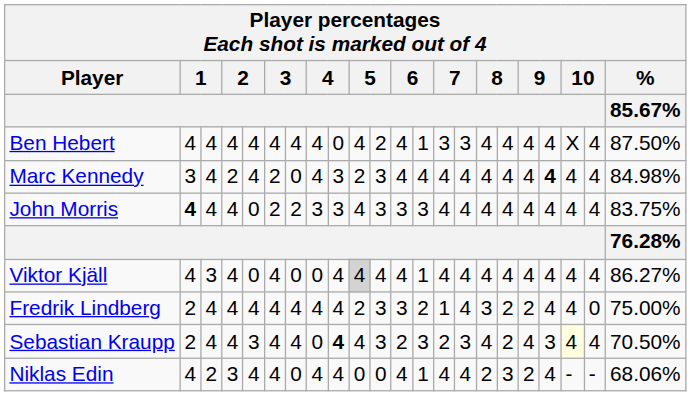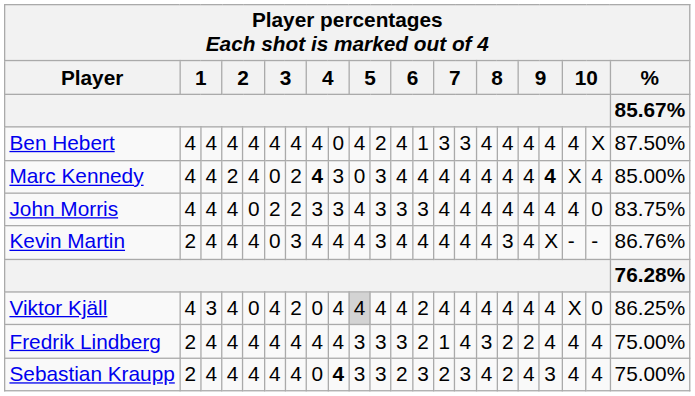Ben Hebert | column 20: X -> 4
Ben Hebert | column 21: 4 -> X
Marc Kennedy | column 2: 3 -> 4
Marc Kennedy | column 6: 2 -> 0
Marc Kennedy | column 7: 0 -> 2
Marc Kennedy | column 8: normal -> bold
Marc Kennedy | column 10: 2 -> 0
Marc Kennedy | column 20: 4 -> X
Marc Kennedy | % / 85.67%: 84.98% -> 85.00%
John Morris | column 2: bold -> normal
John Morris | column 21: 4 -> 0
+ row: Kevin Martin | 2 | 4 | 4 | 4 | 0 | 3 | 4 | 4 | 4 | 3 | 4 | 4 | 4 | 4 | 4 | 3 | 4 | X | - | - | 86.76%
Viktor Kjäll | column 7: 0 -> 2
Viktor Kjäll | column 13: 1 -> 2
Viktor Kjäll | column 20: 4 -> X
Viktor Kjäll | column 21: 4 -> 0
Viktor Kjäll | % / 85.67%: 86.27% -> 86.25%
Fredrik Lindberg | column 10: 2 -> 3
Fredrik Lindberg | column 21: 0 -> 4
Sebastian Kraupp | column 5: 3 -> 4
Sebastian Kraupp | column 10: 4 -> 3
Sebastian Kraupp | column 20: lightyellow background -> no background
Sebastian Kraupp | % / 85.67%: 70.50% -> 75.00%
- row: Niklas Edin | 4 | 2 | 3 | 4 | 4 | 0 | 4 | 4 | 0 | 0 | 4 | 1 | 4 | 4 | 2 | 3 | 2 | 4 | - | - | 68.06%
